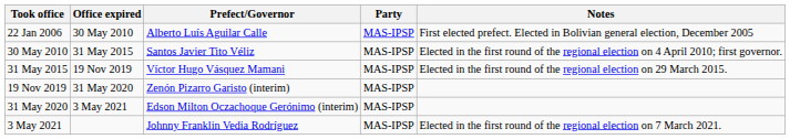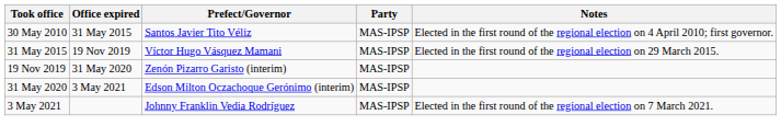- row: 22 Jan 2006 | 30 May 2010 | Alberto Luís Aguilar Calle | MAS-IPSP | First elected prefect. Elected in Bolivian general election, December 2005
